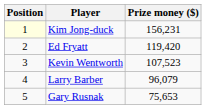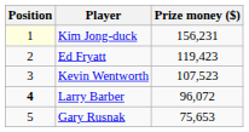Ed Fryatt | Prize money ($): 119,420 -> 119,423
Larry Barber | Position: normal -> bold
Larry Barber | Prize money ($): 96,079 -> 96,072
